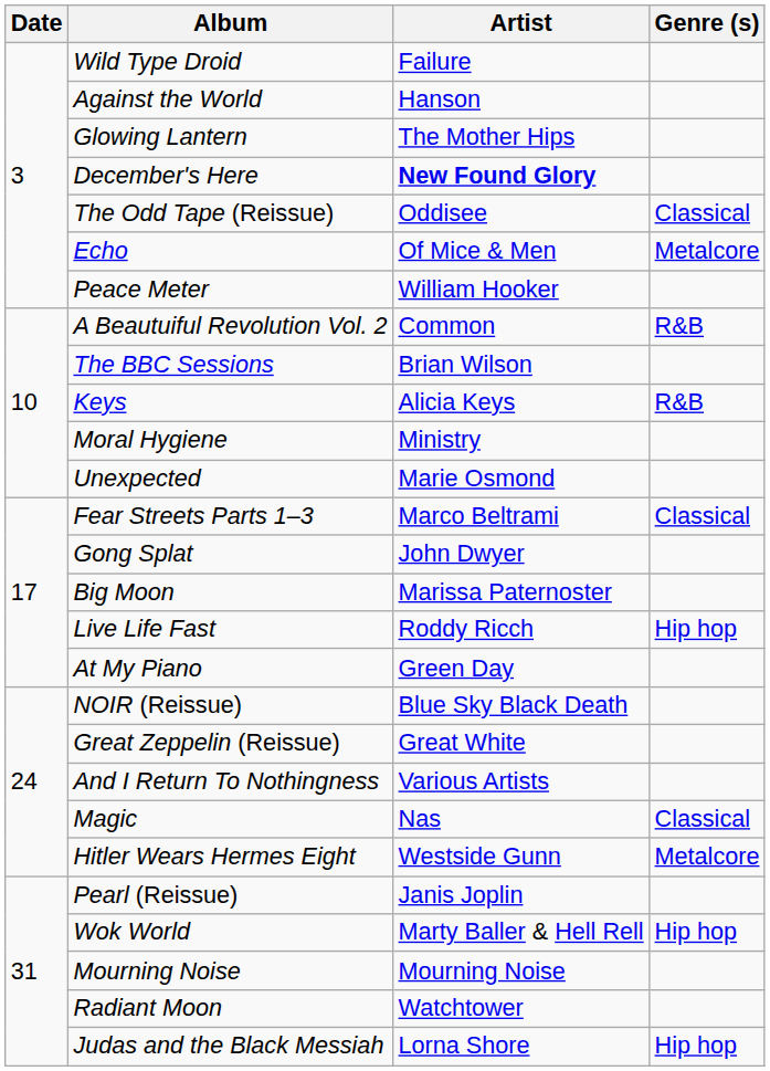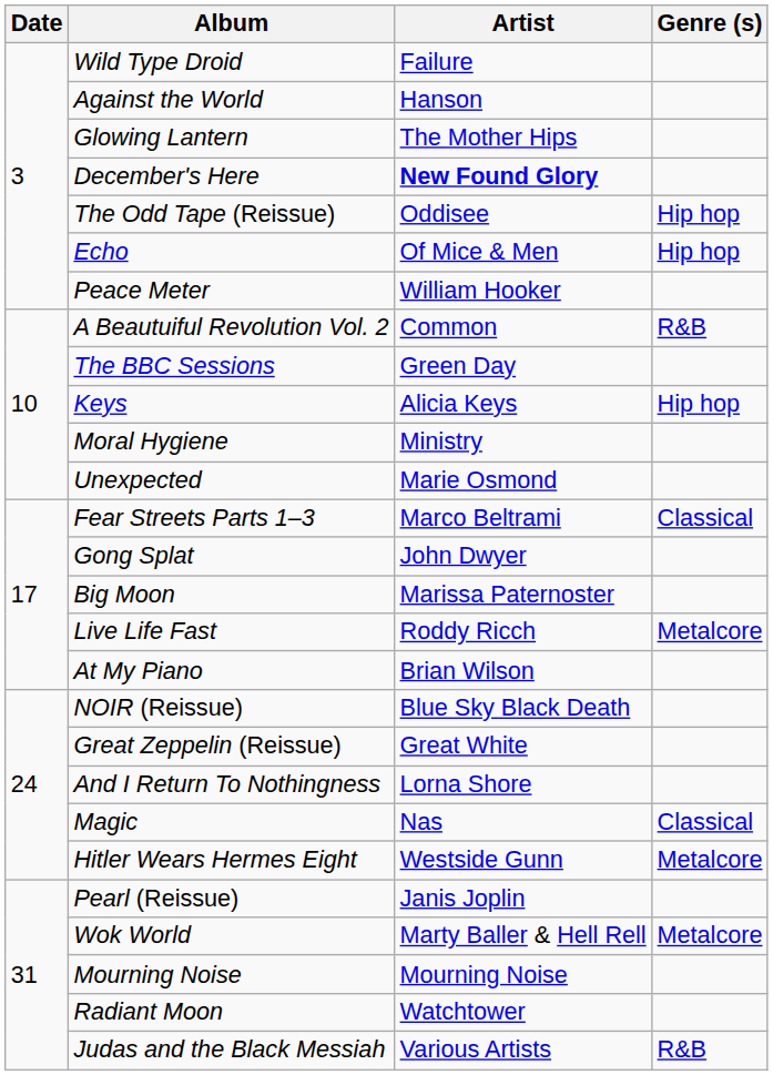The Odd Tape (Reissue) | Genre (s): Classical -> Hip hop
Echo | Genre (s): Metalcore -> Hip hop
The BBC Sessions | Artist: Brian Wilson -> Green Day
Keys | Genre (s): R&B -> Hip hop
Live Life Fast | Genre (s): Hip hop -> Metalcore
At My Piano | Artist: Green Day -> Brian Wilson
And I Return To Nothingness | Artist: Various Artists -> Lorna Shore
Wok World | Genre (s): Hip hop -> Metalcore
Judas and the Black Messiah | Artist: Lorna Shore -> Various Artists
Judas and the Black Messiah | Genre (s): Hip hop -> R&B
